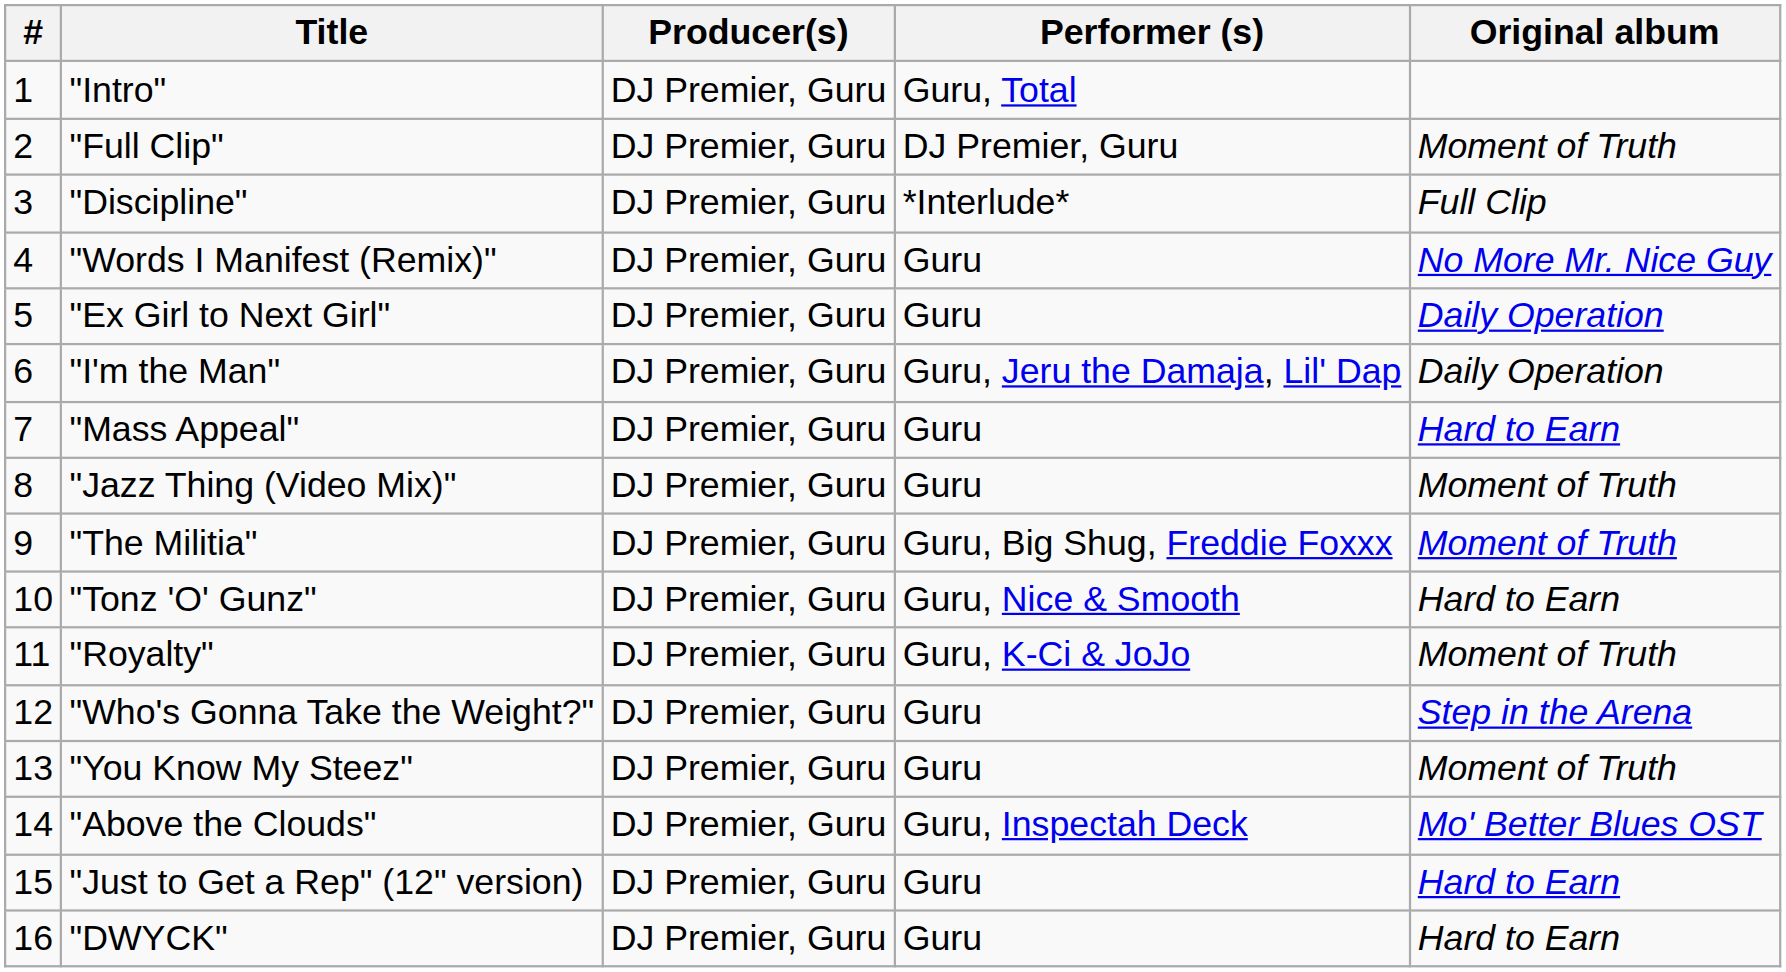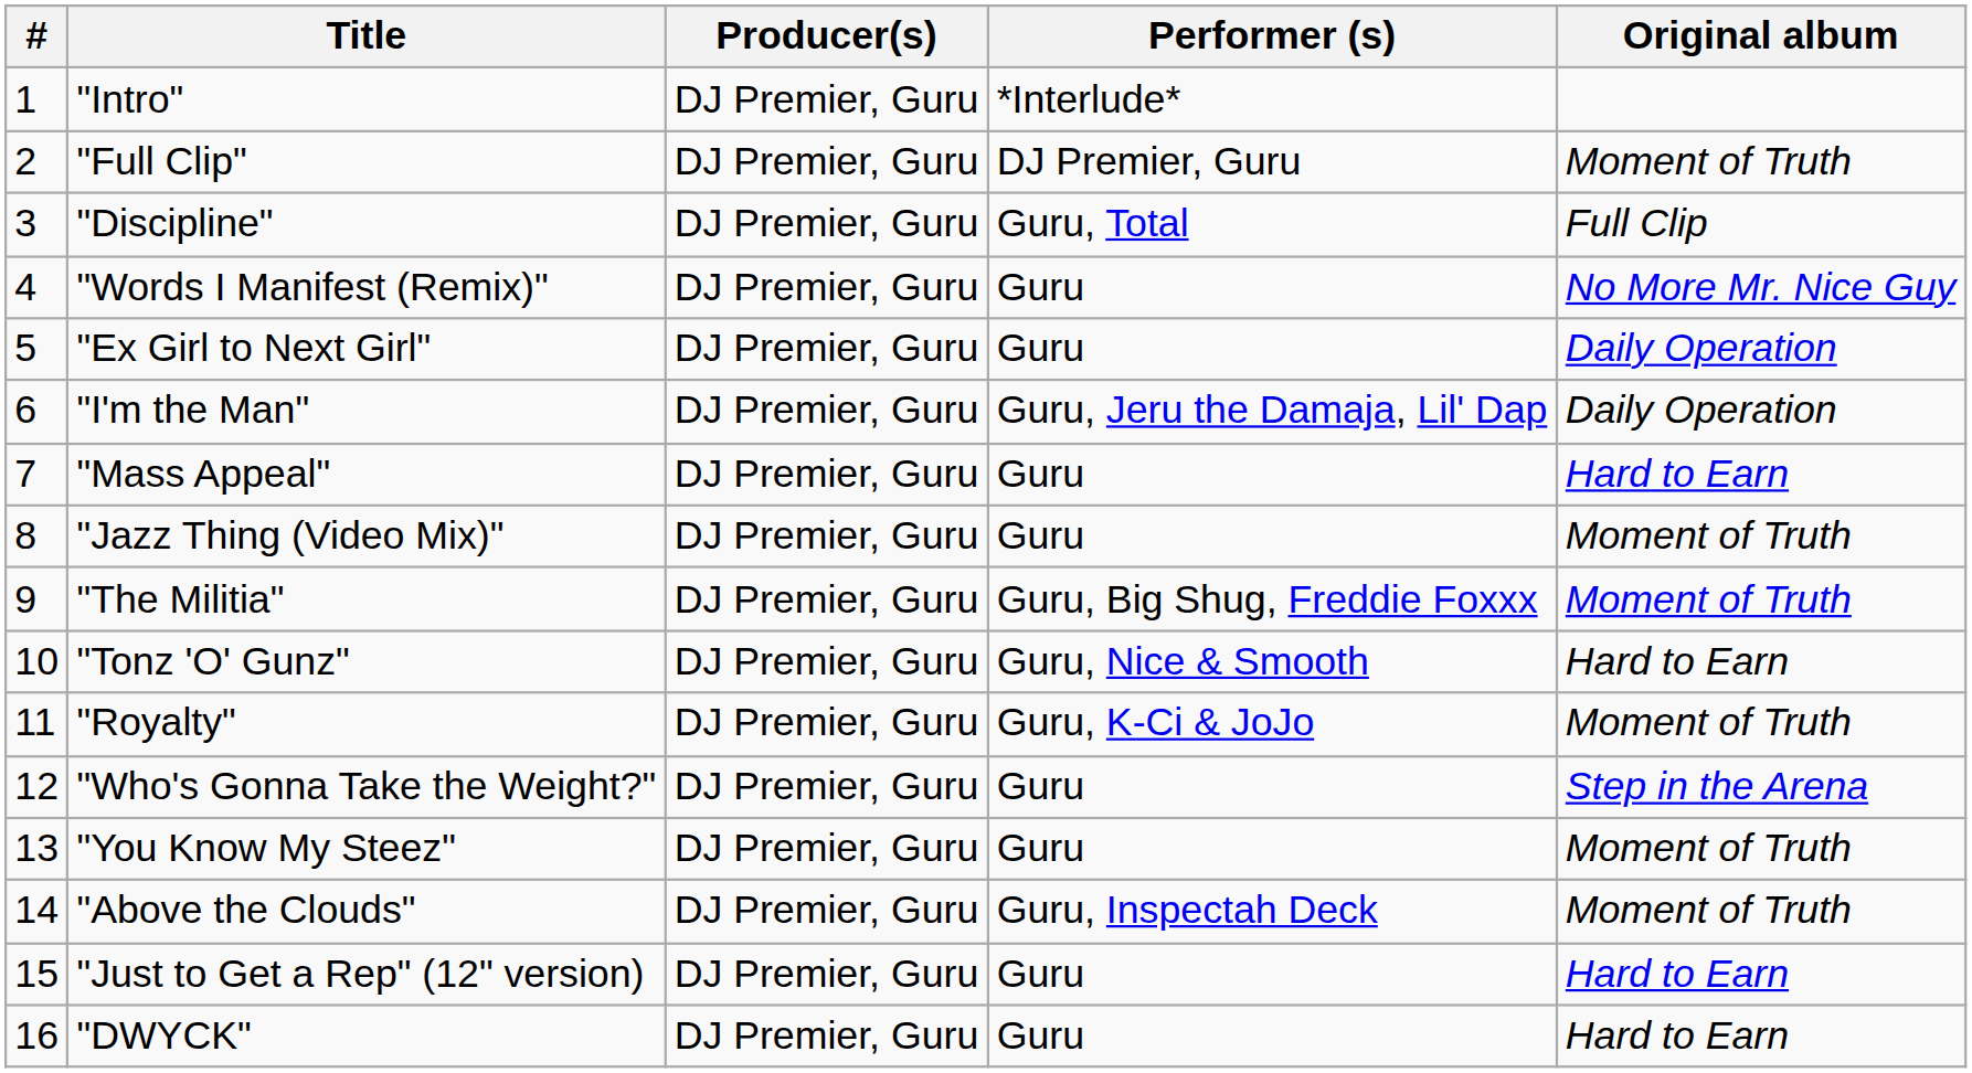"Intro" | Performer (s): Guru, Total -> *Interlude*
"Discipline" | Performer (s): *Interlude* -> Guru, Total
"Above the Clouds" | Original album: Mo' Better Blues OST -> Moment of Truth
